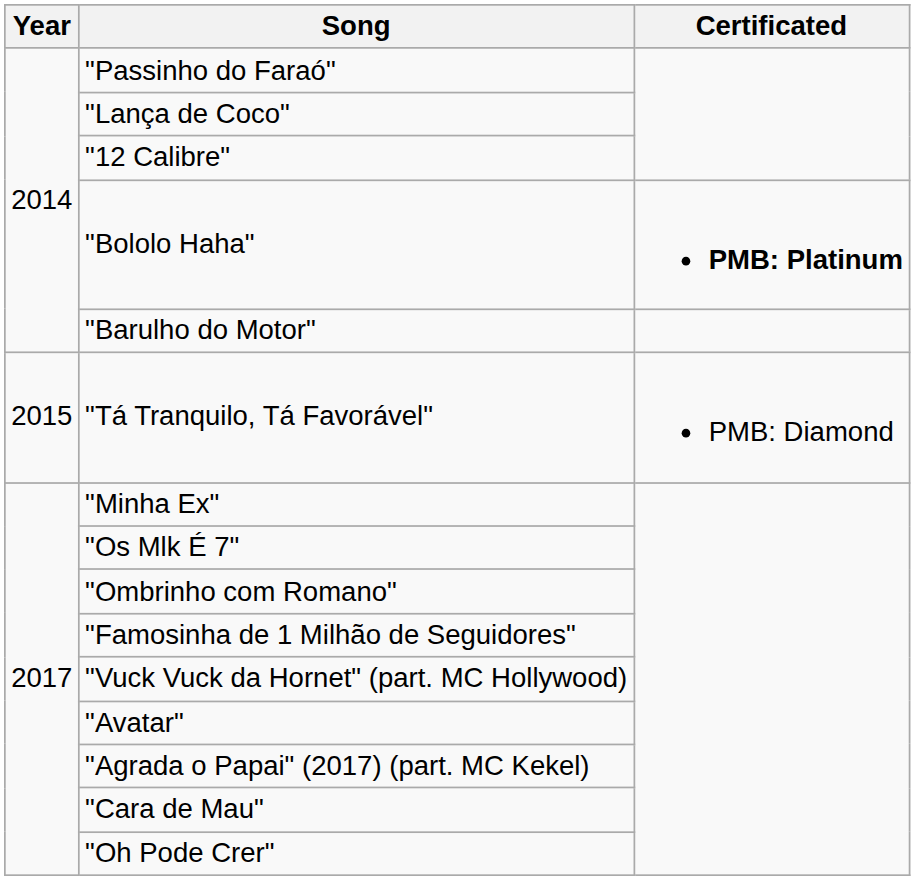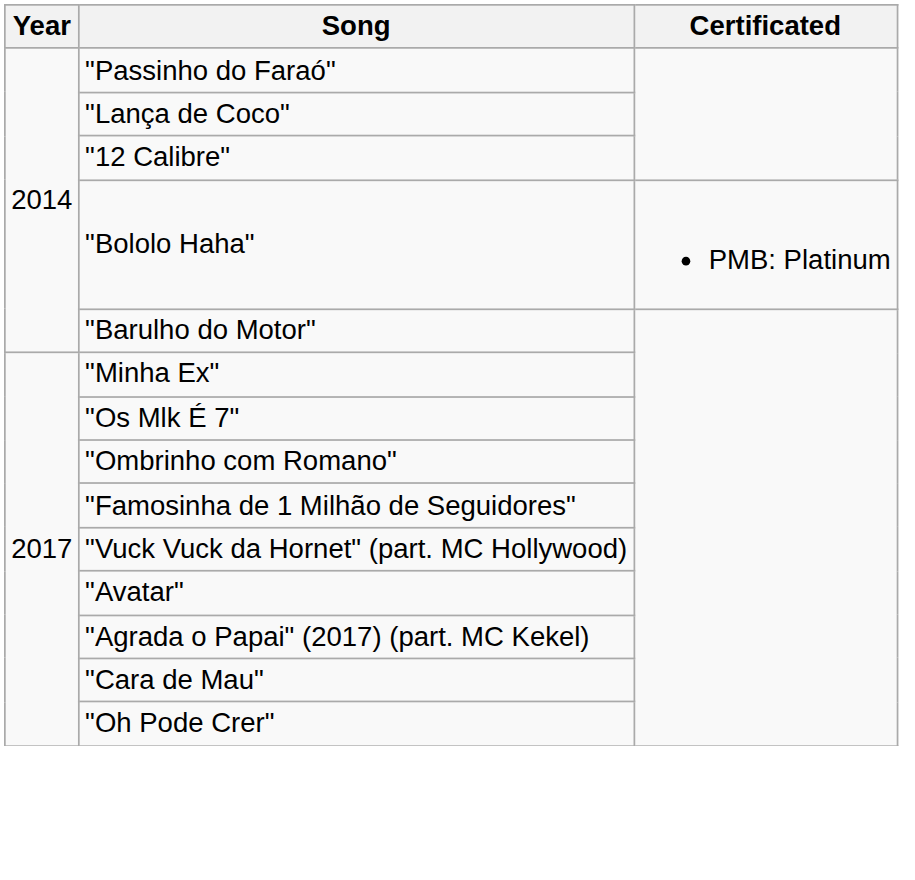"Bololo Haha" | Certificated: bold -> normal
- row: 2015 | "Tá Tranquilo, Tá Favorável" | PMB: Diamond
